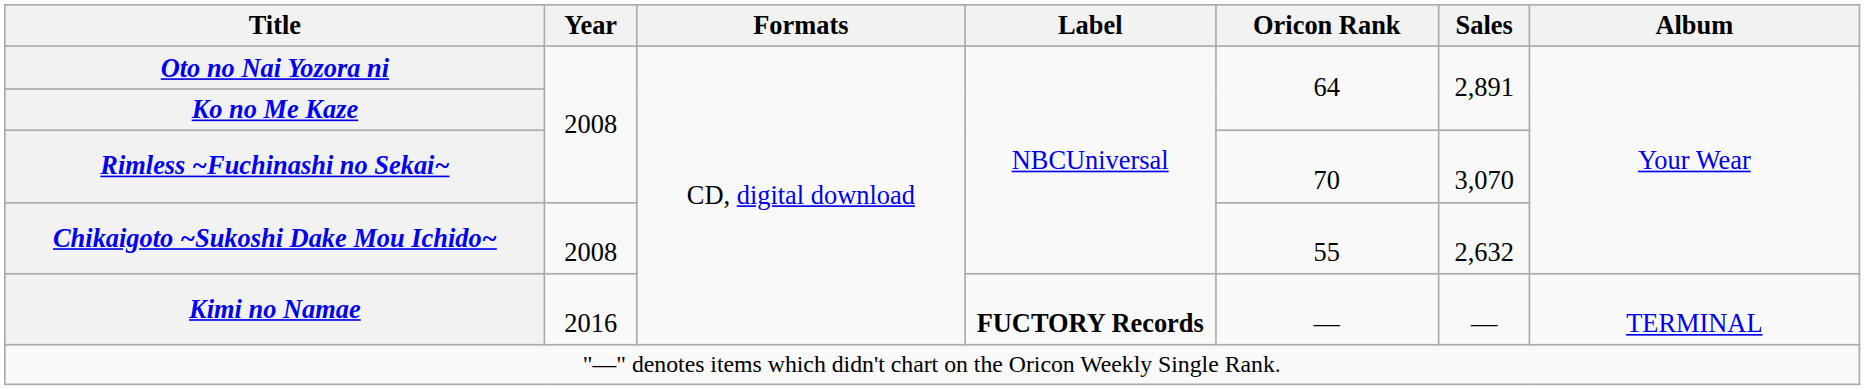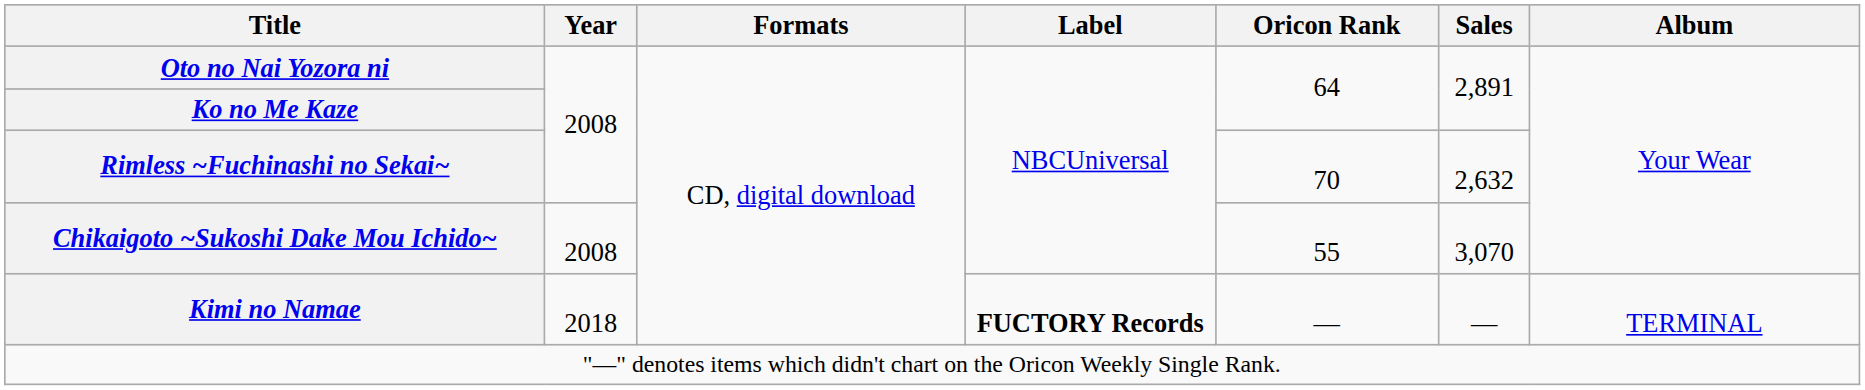Rimless ~Fuchinashi no Sekai~ | Sales: 3,070 -> 2,632
Chikaigoto ~Sukoshi Dake Mou Ichido~ | Sales: 2,632 -> 3,070
Kimi no Namae | Year: 2016 -> 2018
